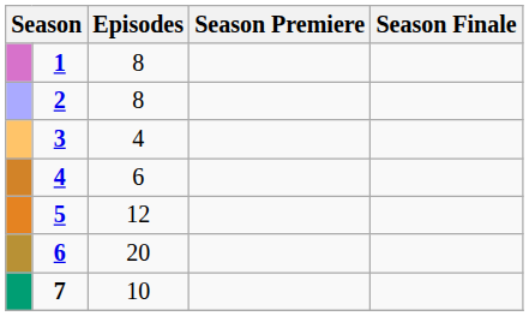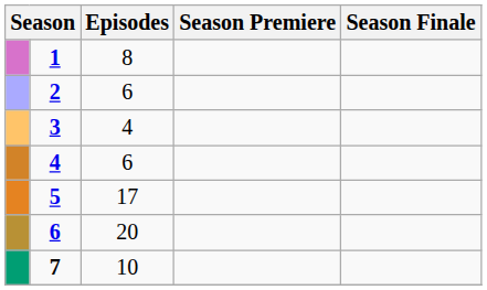2 | Episodes: 8 -> 6
5 | Episodes: 12 -> 17
